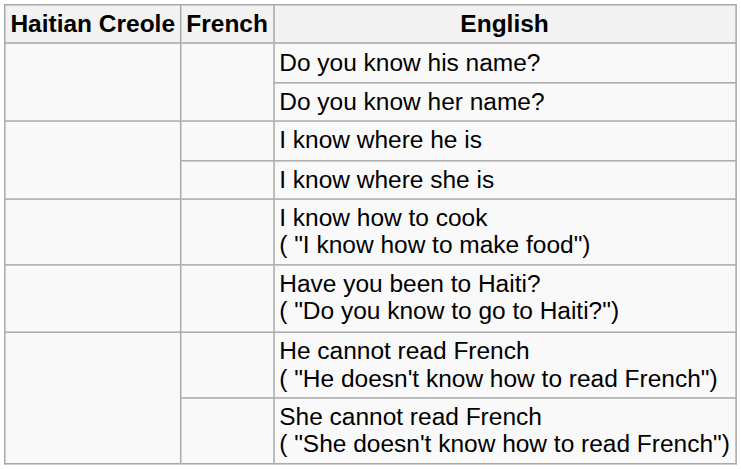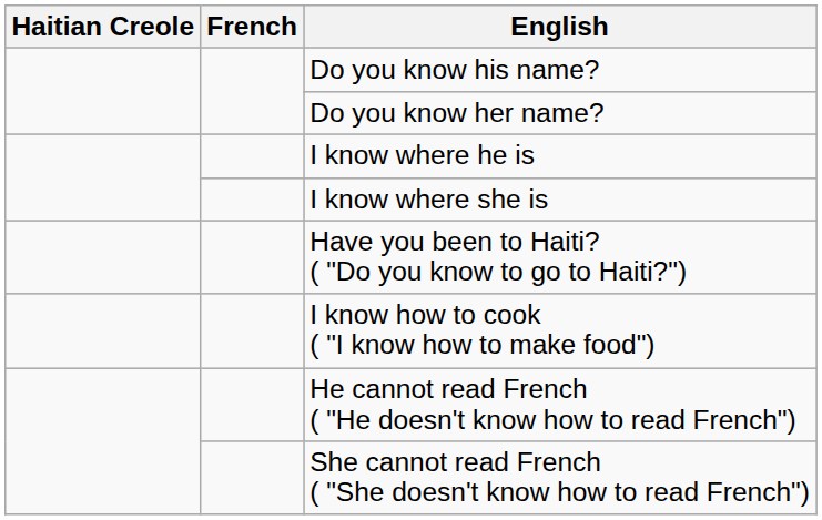rows swapped: I know how to cook ( "I know how to make food") <-> Have you been to Haiti? ( "Do you know to go to Haiti?")
